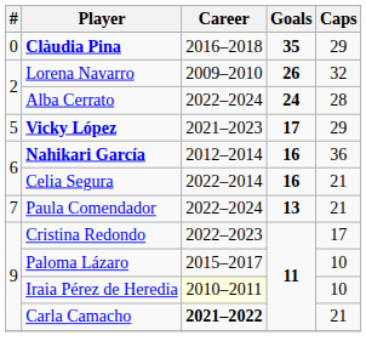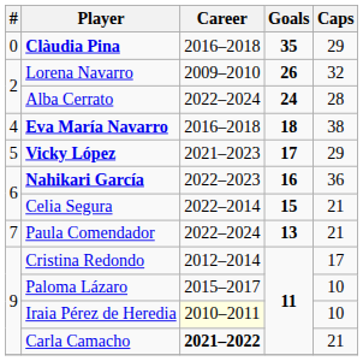+ row: 4 | Eva María Navarro | 2016–2018 | 18 | 38
Nahikari García | Career: 2012–2014 -> 2022–2023
Celia Segura | Goals: 16 -> 15
Cristina Redondo | Career: 2022–2023 -> 2012–2014
